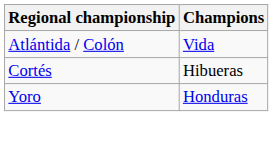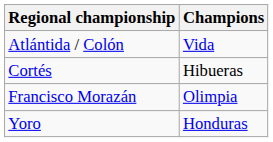+ row: Francisco Morazán | Olimpia
